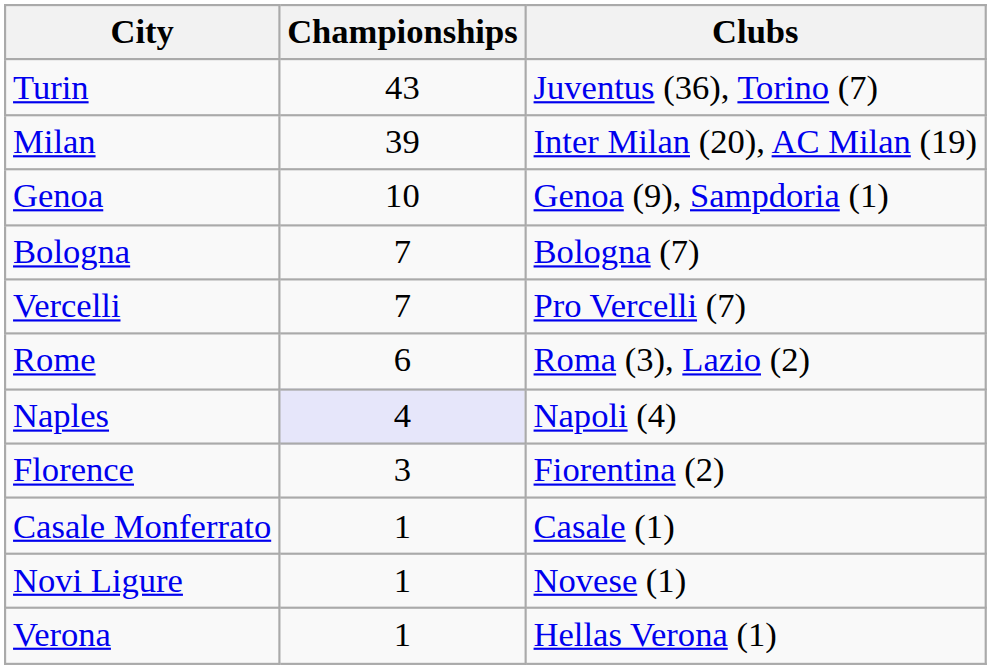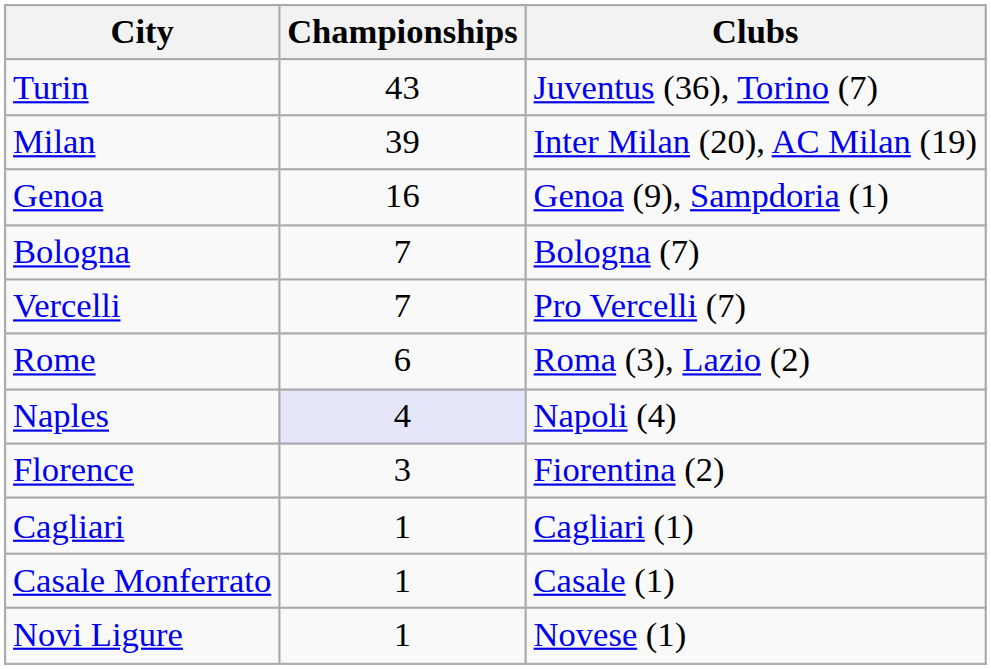Genoa | Championships: 10 -> 16
+ row: Cagliari | 1 | Cagliari (1)
- row: Verona | 1 | Hellas Verona (1)
